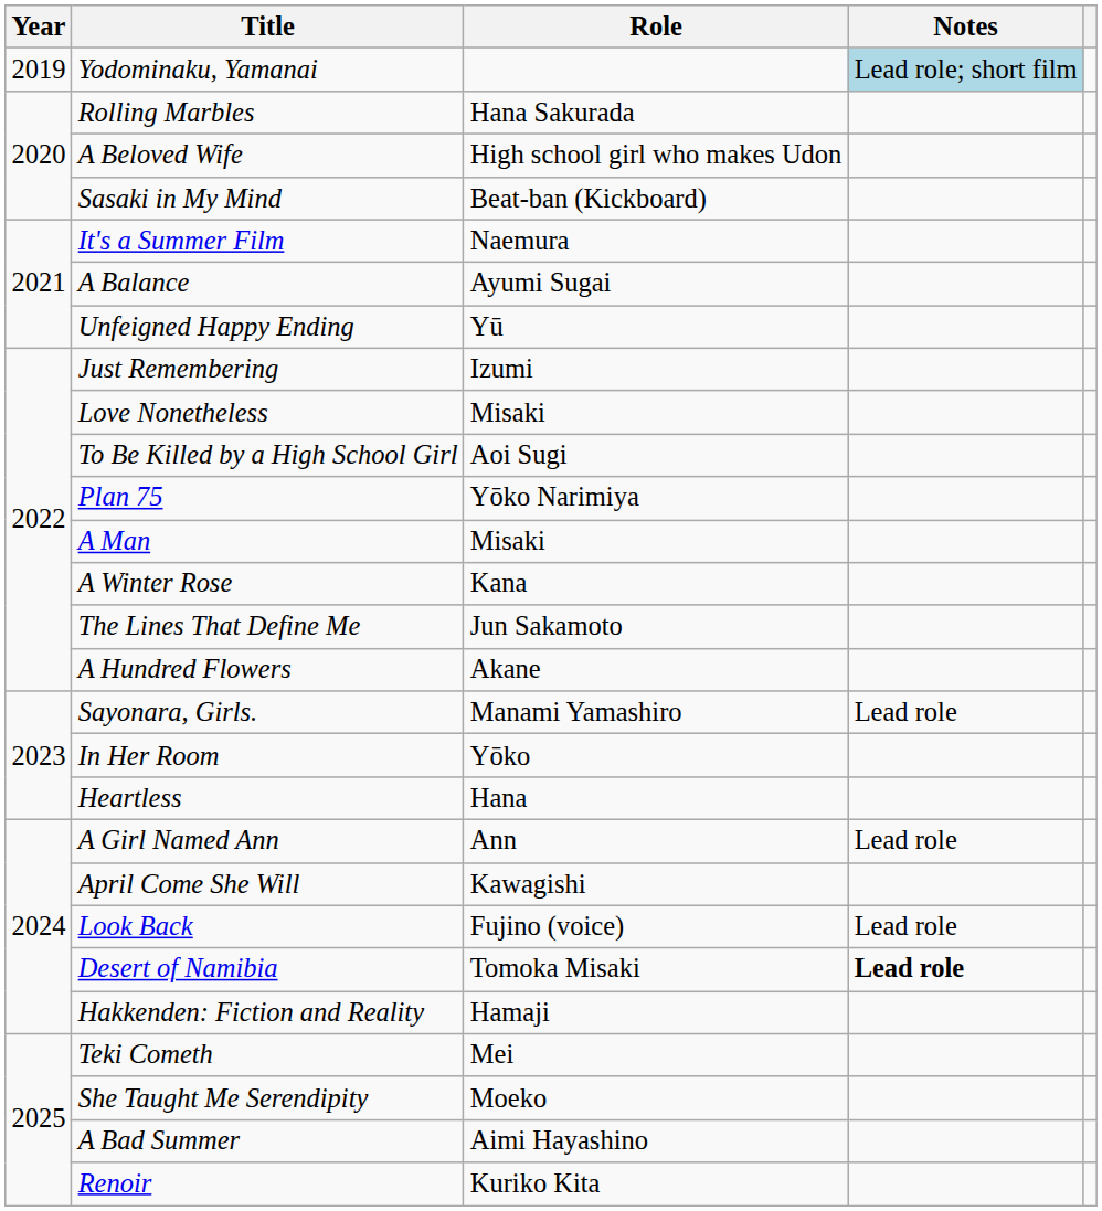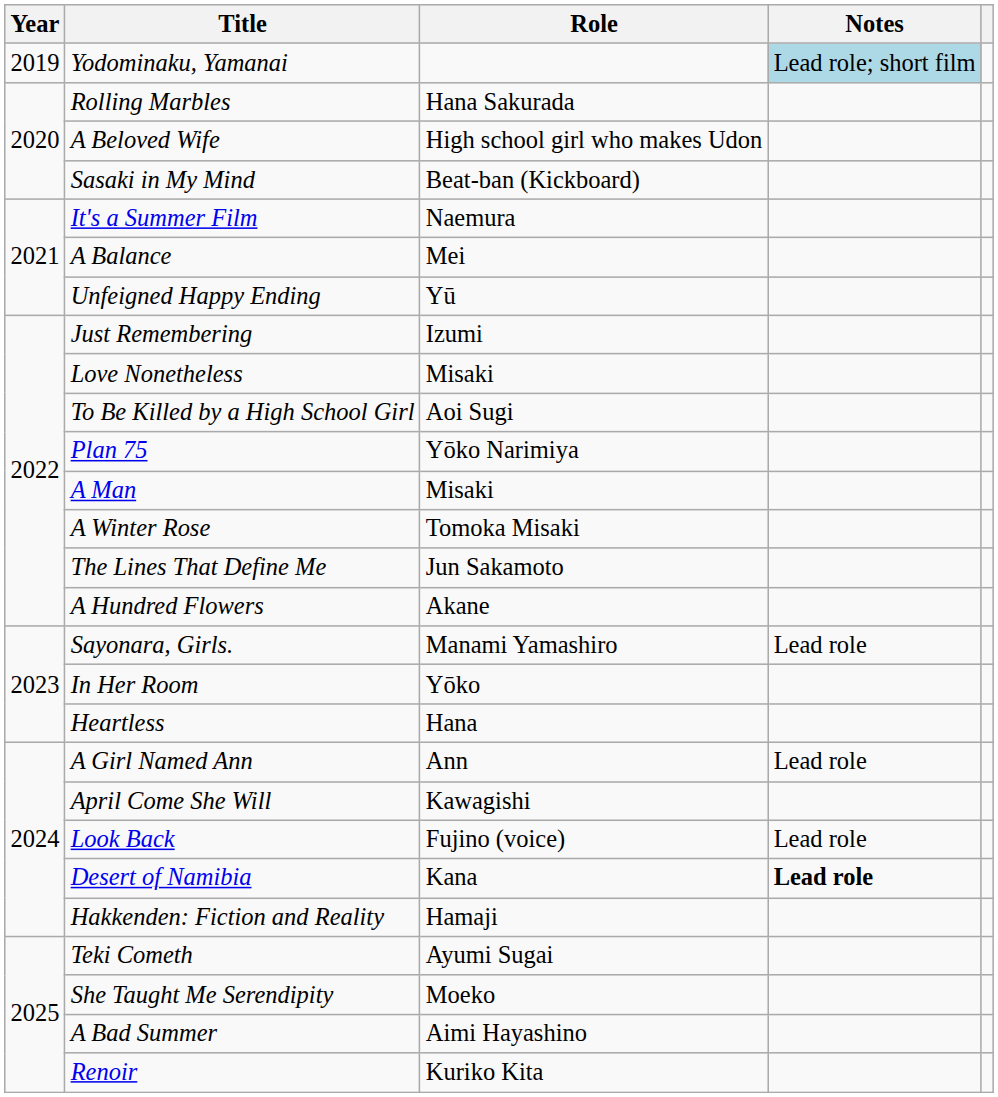A Balance | Role: Ayumi Sugai -> Mei
A Winter Rose | Role: Kana -> Tomoka Misaki
Desert of Namibia | Role: Tomoka Misaki -> Kana
Teki Cometh | Role: Mei -> Ayumi Sugai
